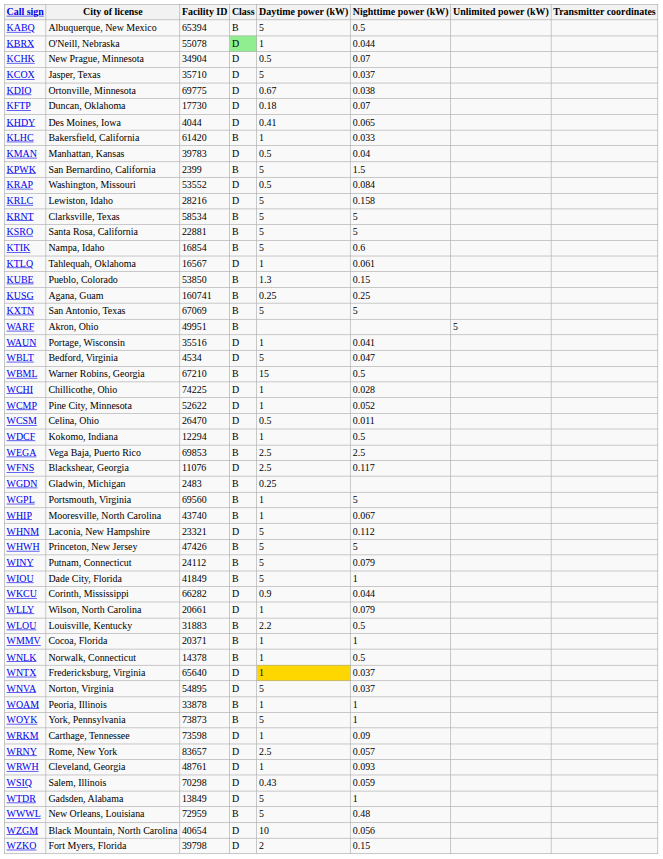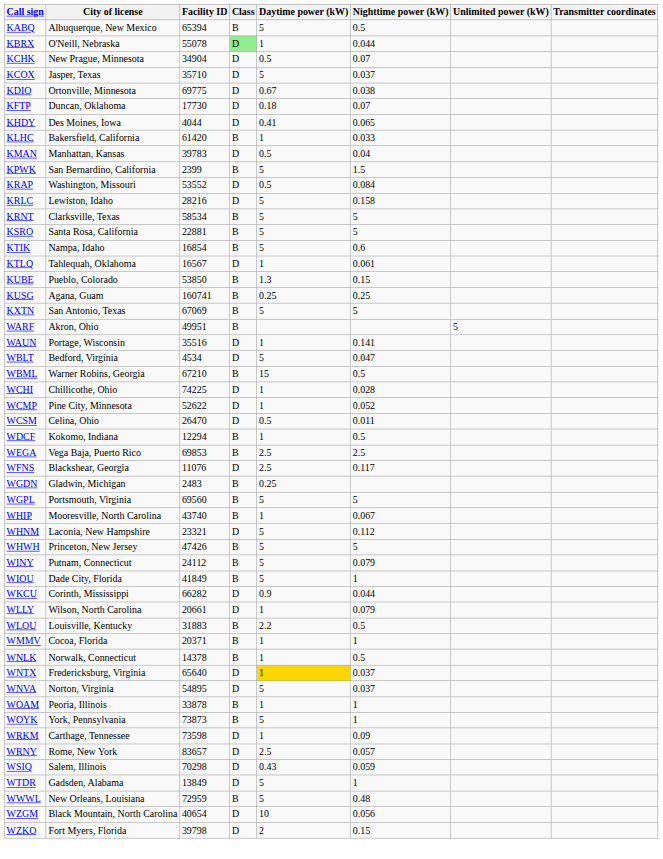WAUN | Nighttime power (kW): 0.041 -> 0.141
WGPL | Daytime power (kW): 1 -> 5
- row: WRWH | Cleveland, Georgia | 48761 | D | 1 | 0.093
